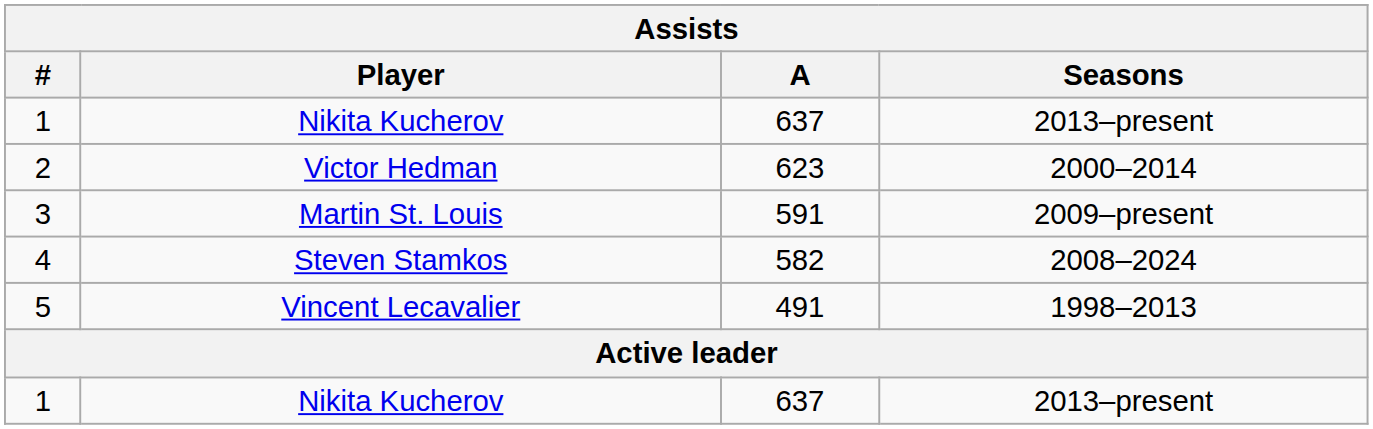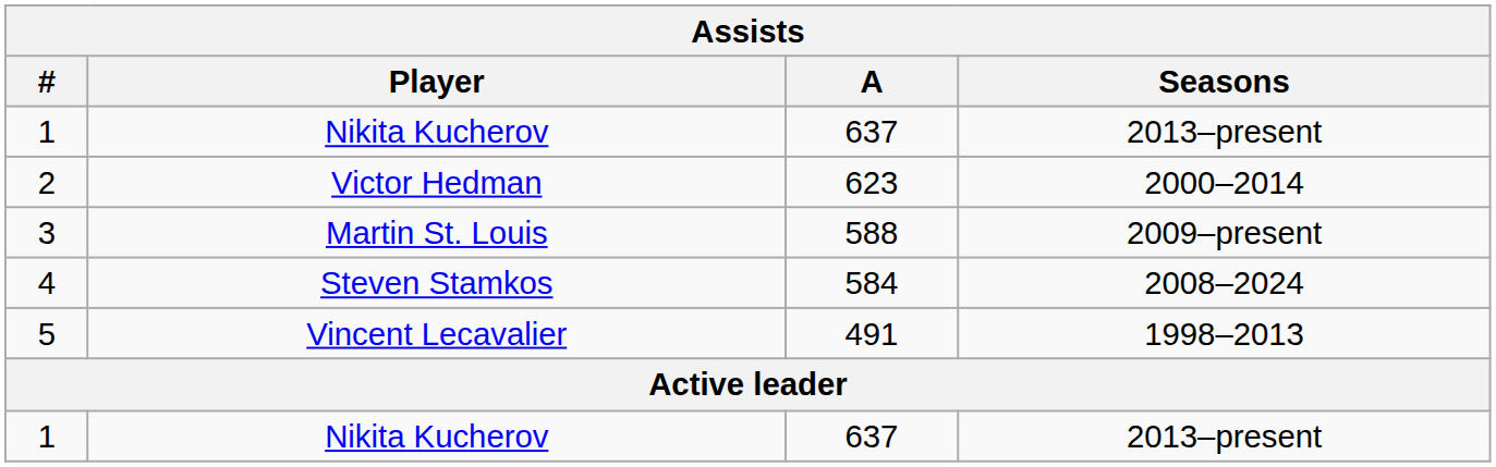3 | A: 591 -> 588
4 | A: 582 -> 584
